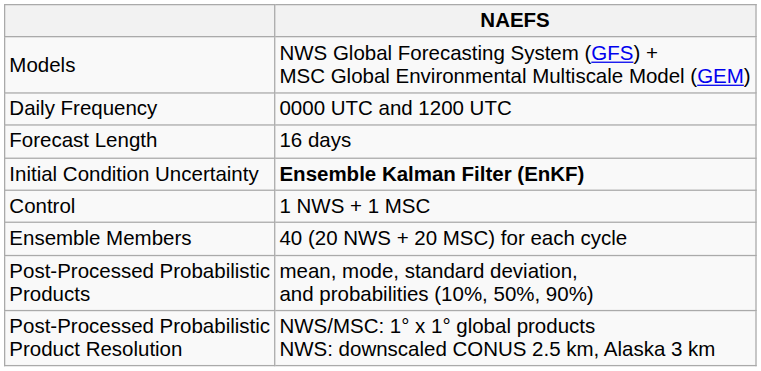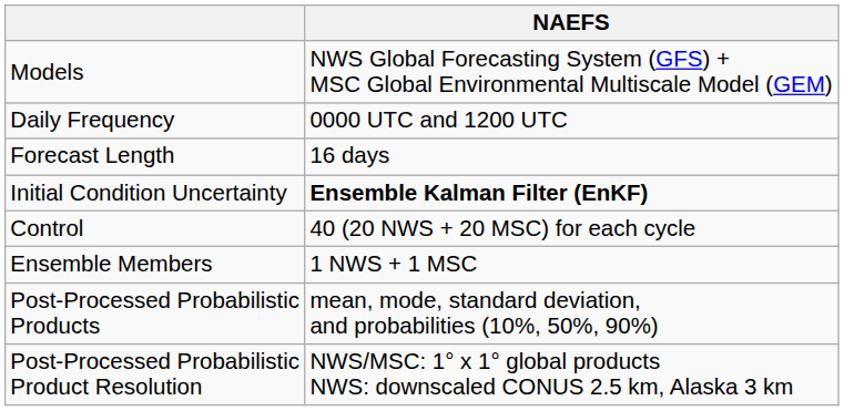Control | NAEFS: 1 NWS + 1 MSC -> 40 (20 NWS + 20 MSC) for each cycle
Ensemble Members | NAEFS: 40 (20 NWS + 20 MSC) for each cycle -> 1 NWS + 1 MSC
